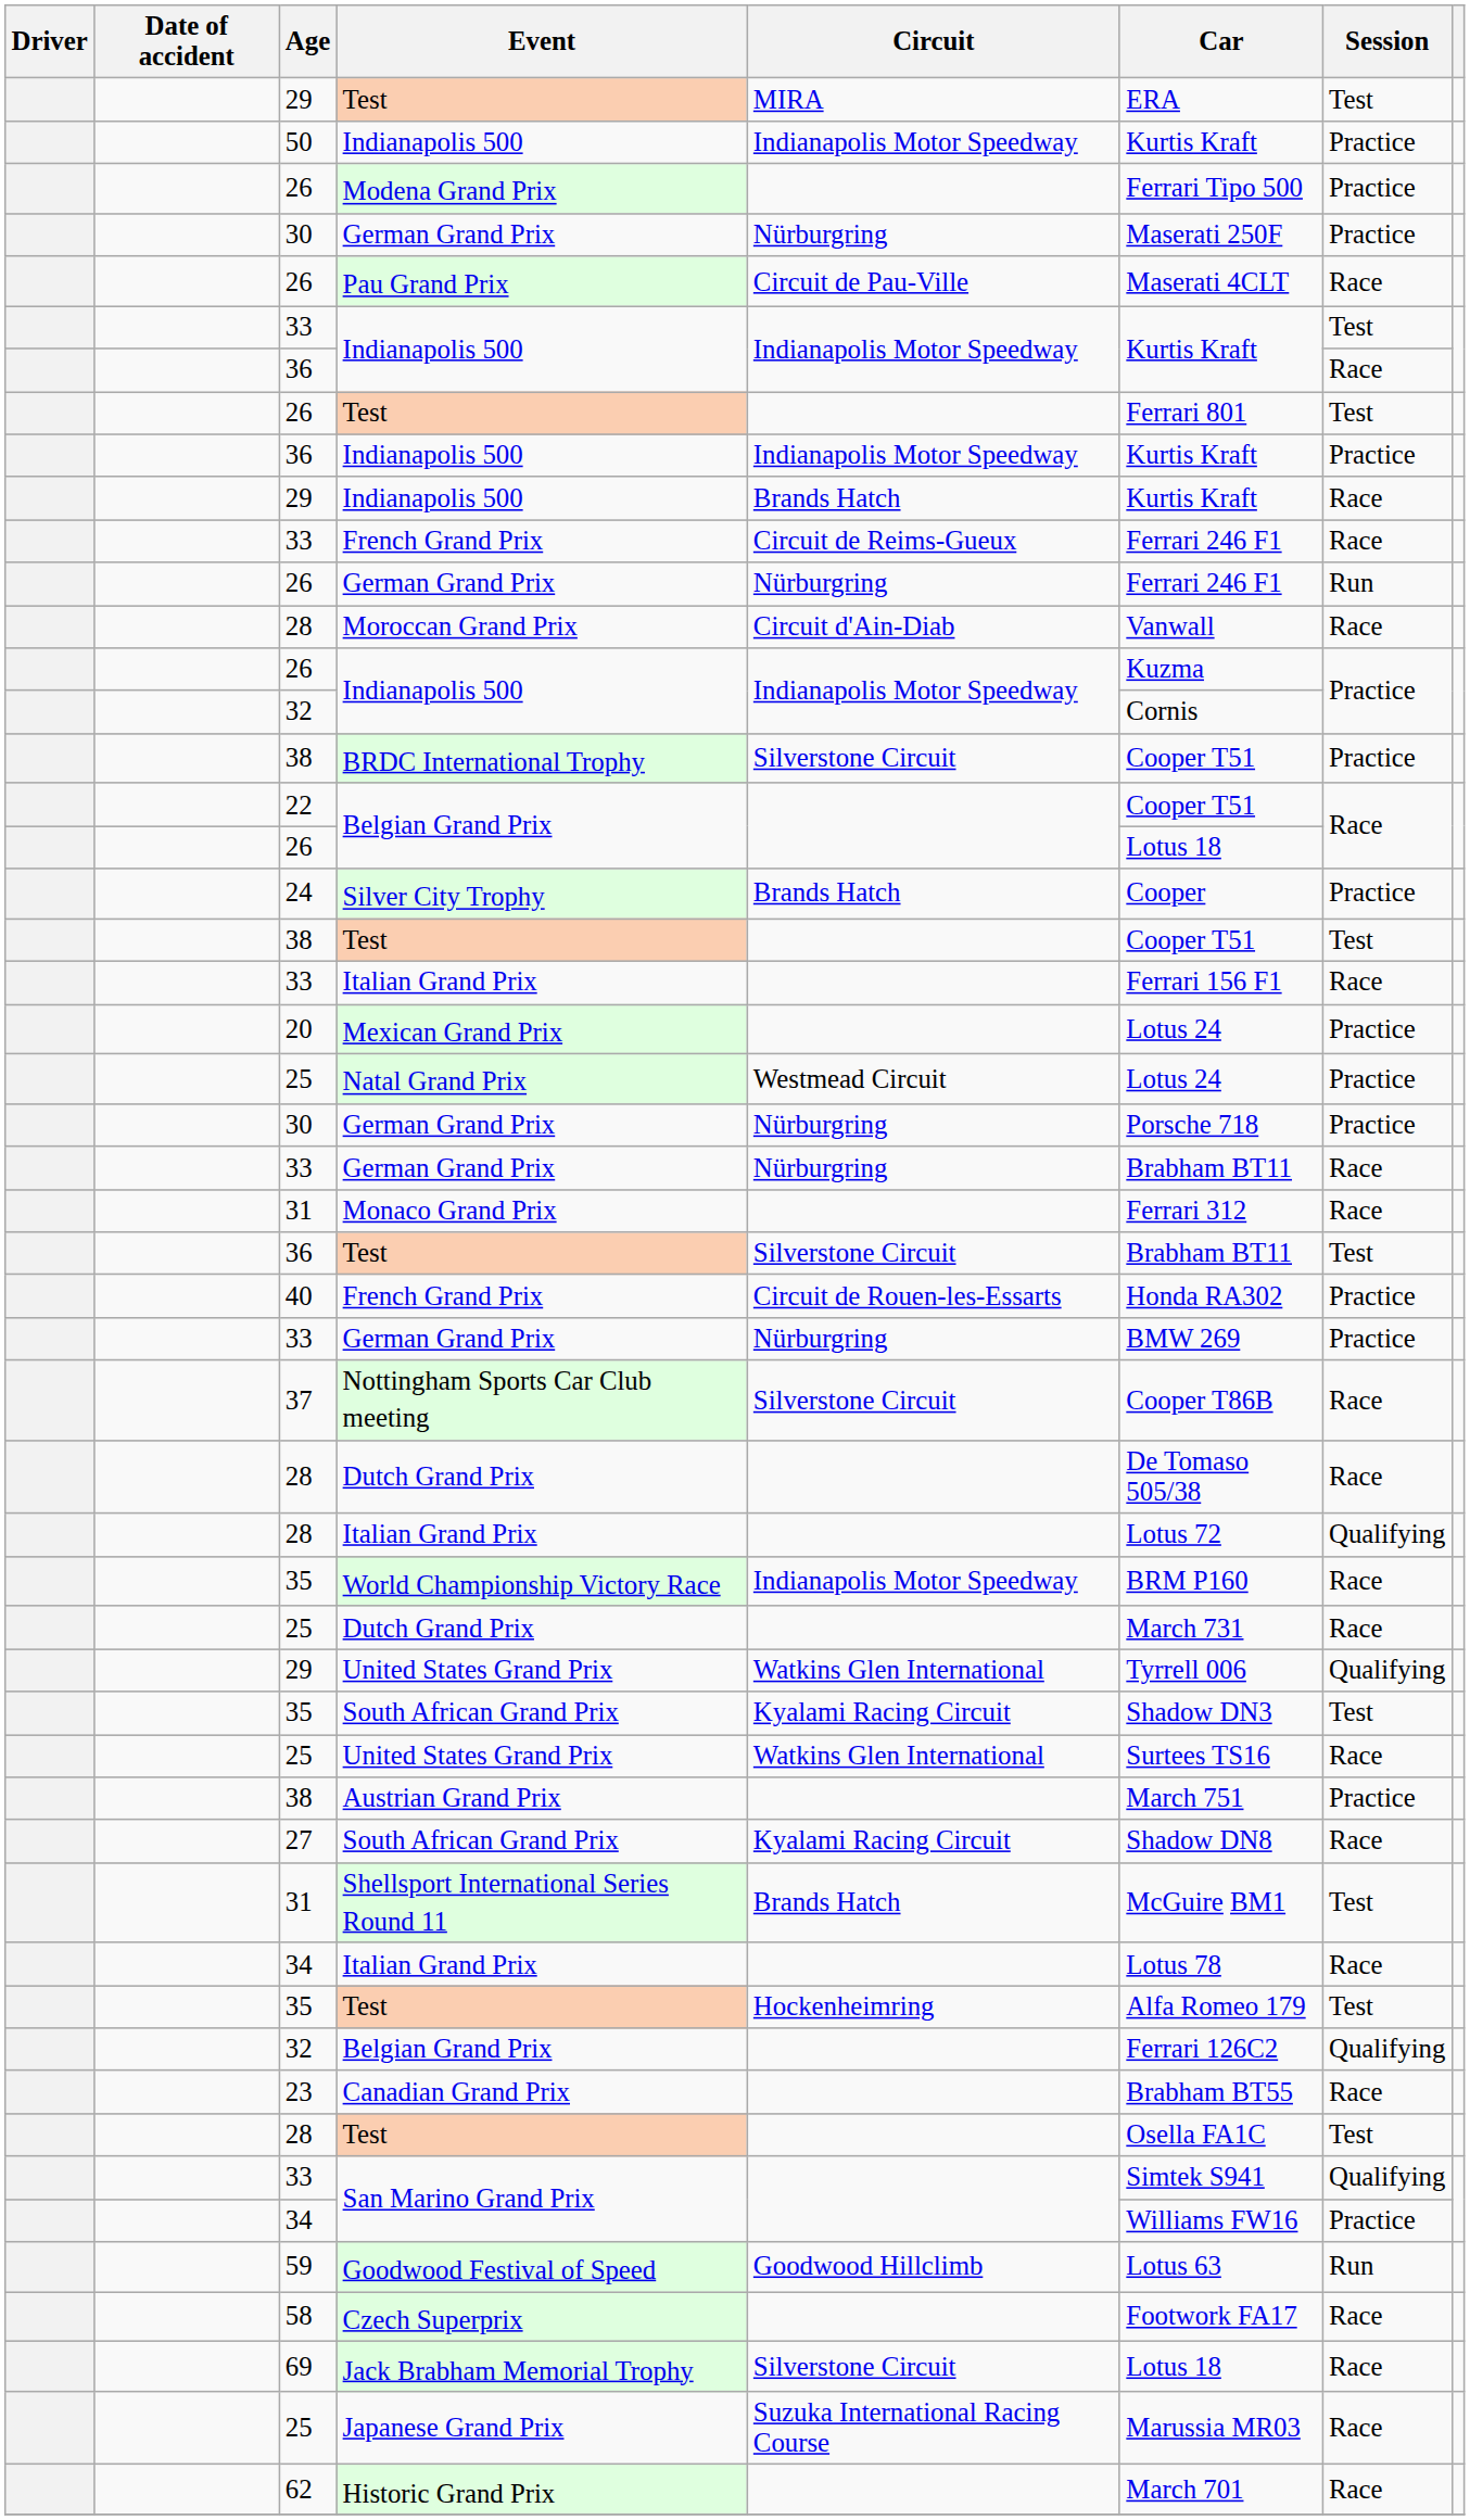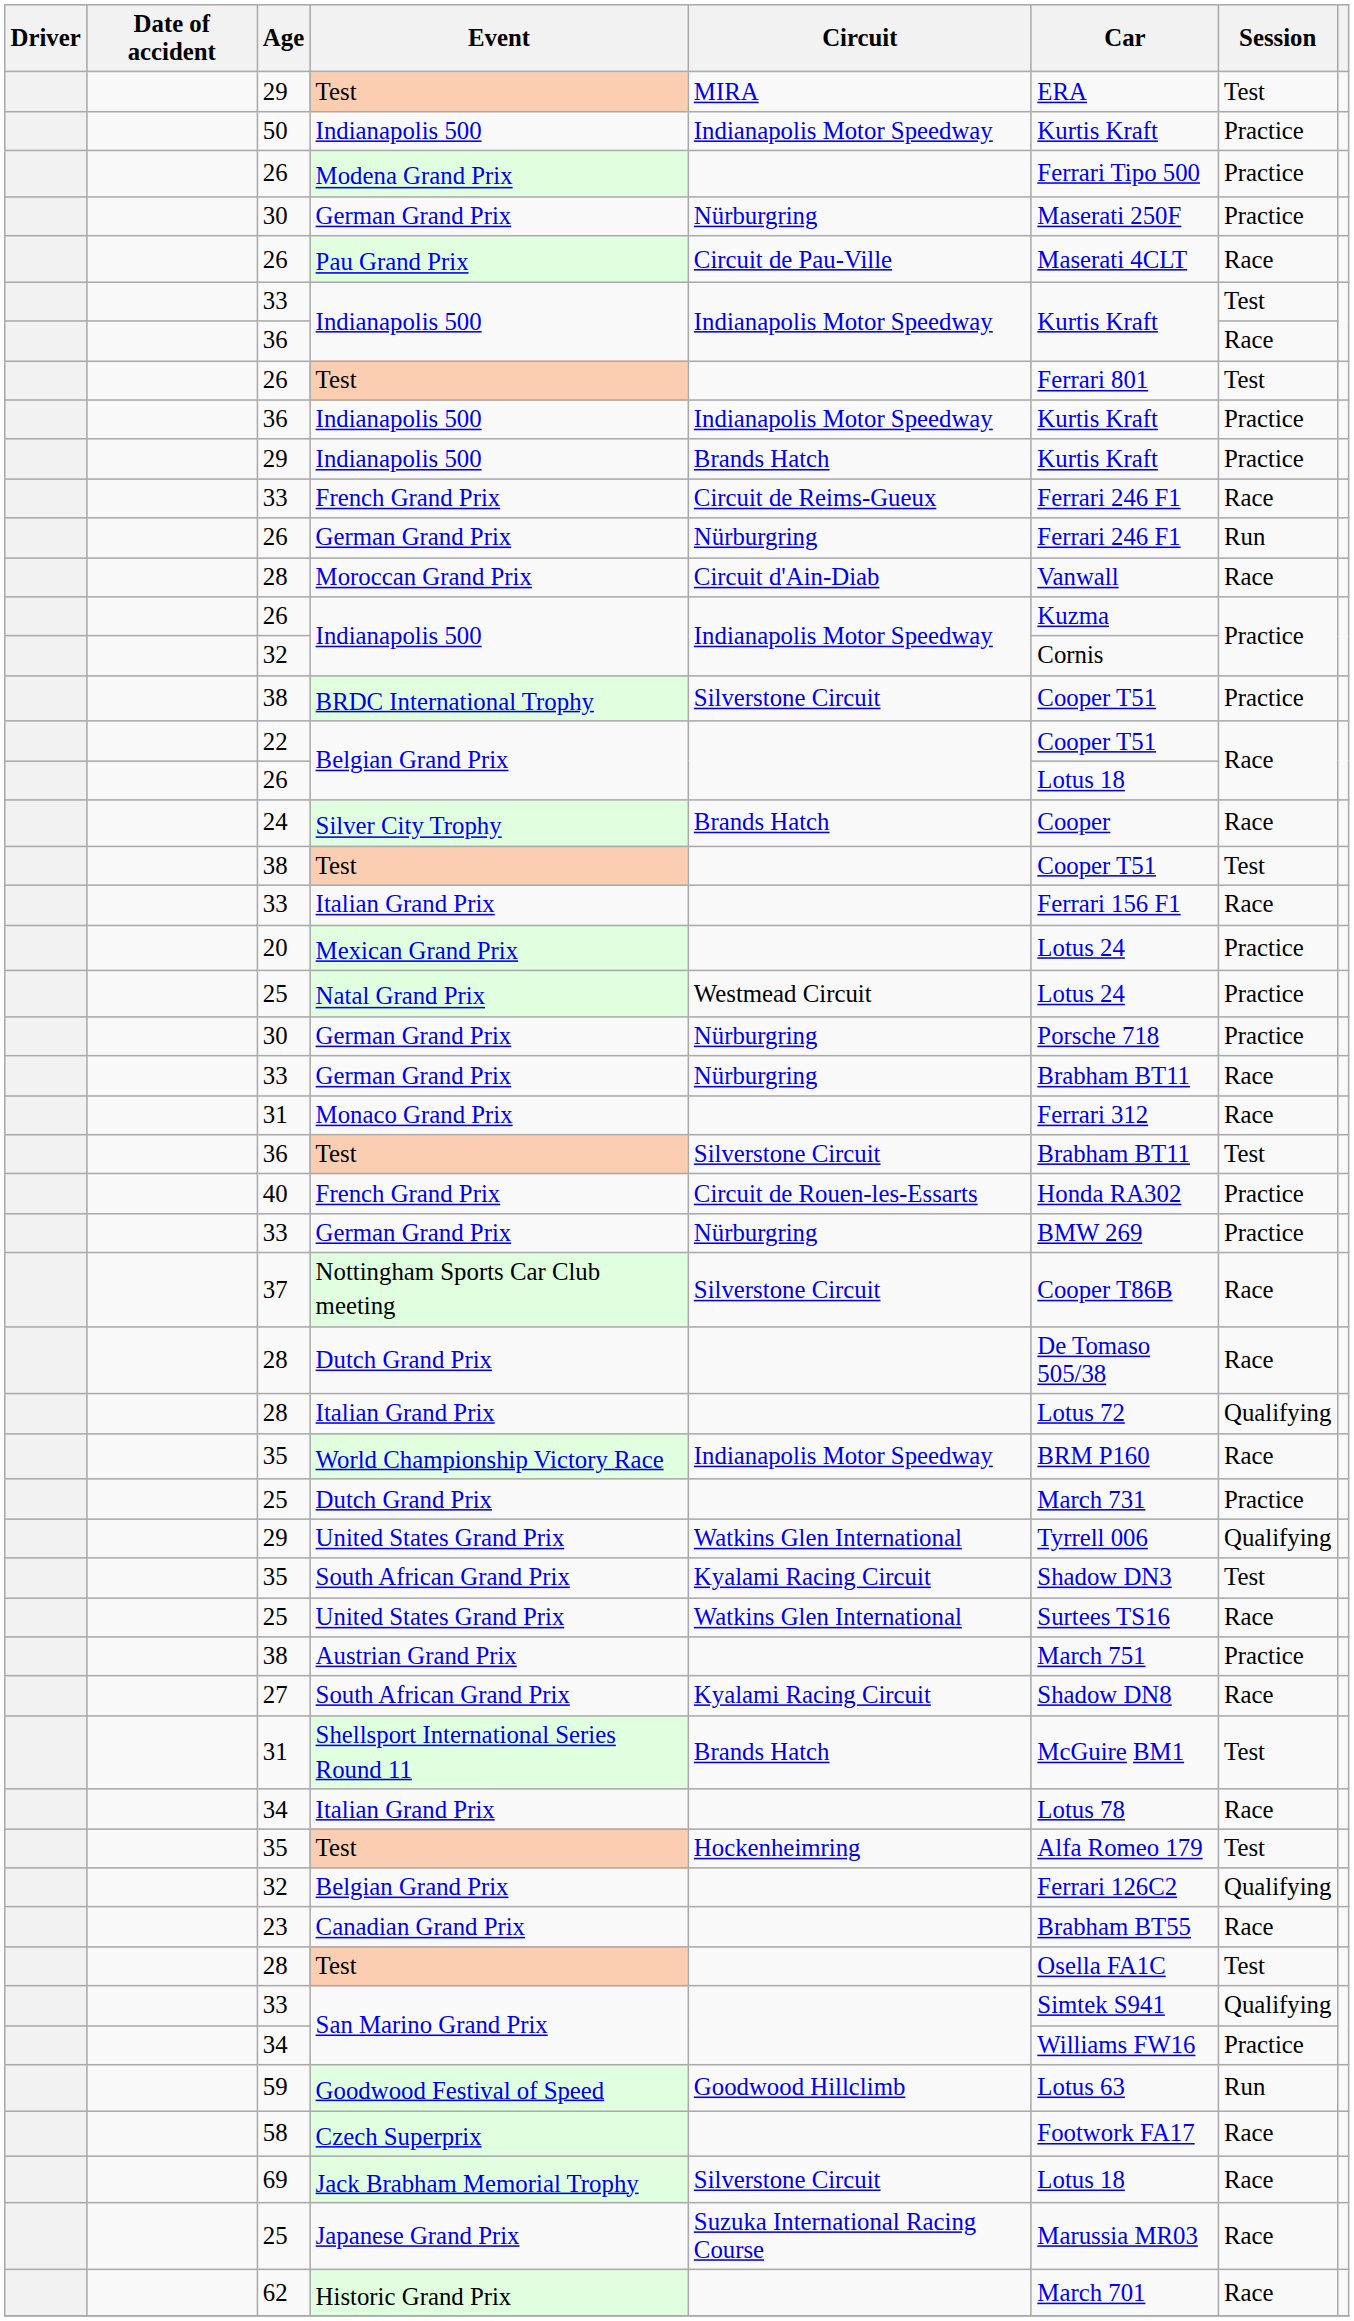29 / Indianapolis 500 | Session: Race -> Practice
Silver City Trophy | Session: Practice -> Race
25 / Dutch Grand Prix | Session: Race -> Practice
